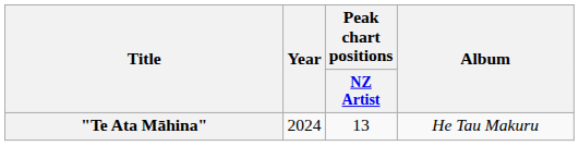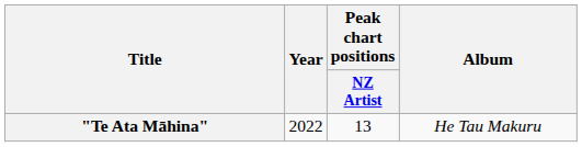"Te Ata Māhina" | Year: 2024 -> 2022
